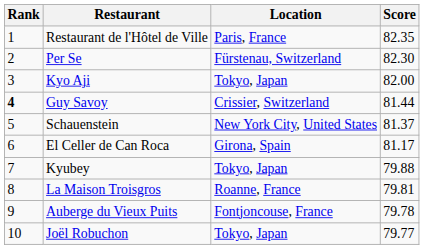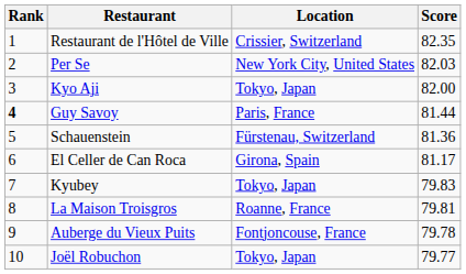Restaurant de l'Hôtel de Ville | Location: Paris, France -> Crissier, Switzerland
Per Se | Location: Fürstenau, Switzerland -> New York City, United States
Per Se | Score: 82.30 -> 82.03
Guy Savoy | Location: Crissier, Switzerland -> Paris, France
Schauenstein | Location: New York City, United States -> Fürstenau, Switzerland
Schauenstein | Score: 81.37 -> 81.36
Kyubey | Score: 79.88 -> 79.83
